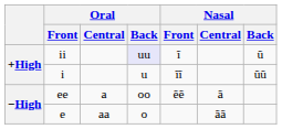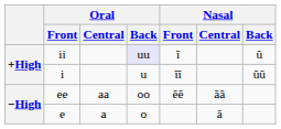ee | Oral / Central: a -> aa
ee | Nasal / Central: ã -> ãã
e | Oral / Central: aa -> a
e | Nasal / Central: ãã -> ã
